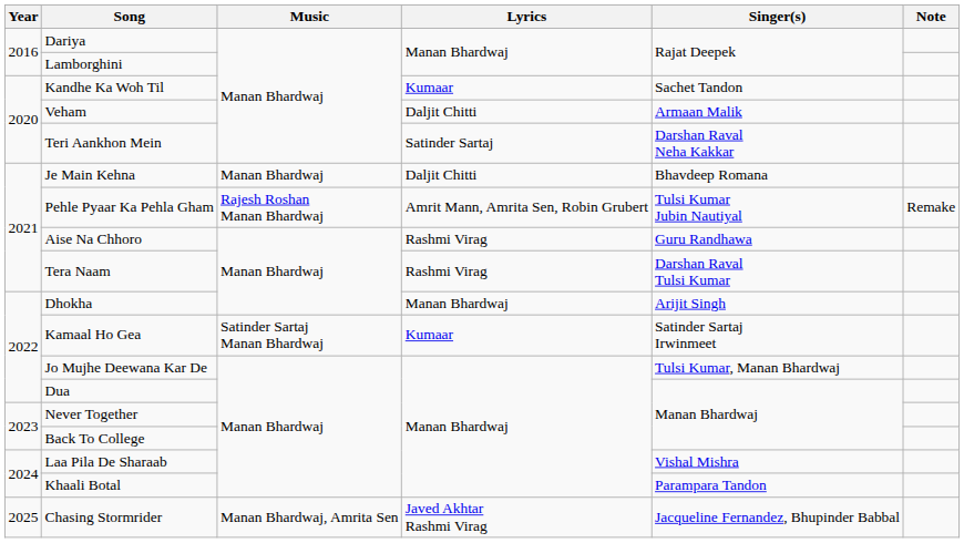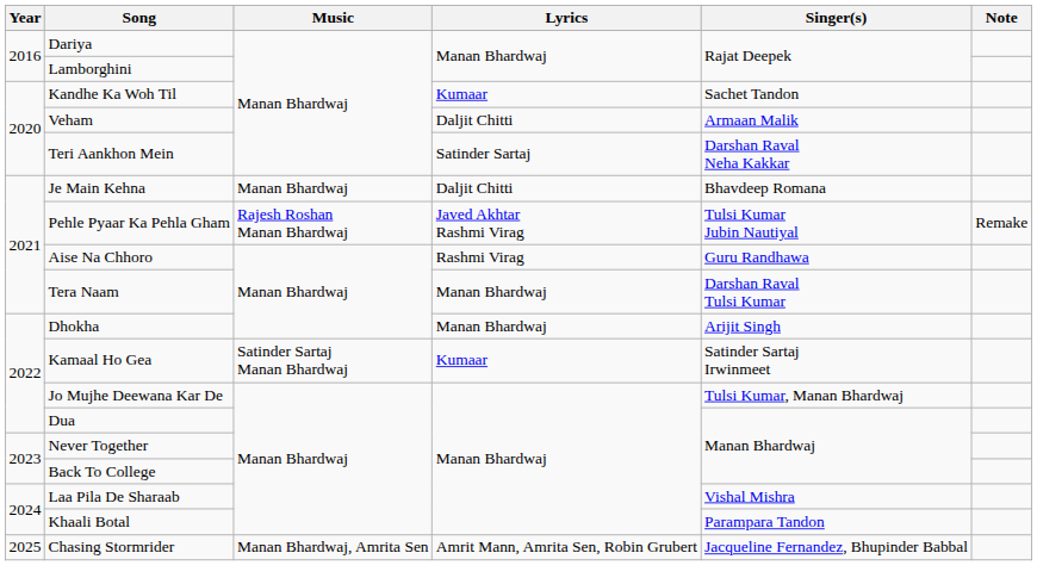Pehle Pyaar Ka Pehla Gham | Lyrics: Amrit Mann, Amrita Sen, Robin Grubert -> Javed Akhtar Rashmi Virag
Tera Naam | Lyrics: Rashmi Virag -> Manan Bhardwaj
Chasing Stormrider | Lyrics: Javed Akhtar Rashmi Virag -> Amrit Mann, Amrita Sen, Robin Grubert
